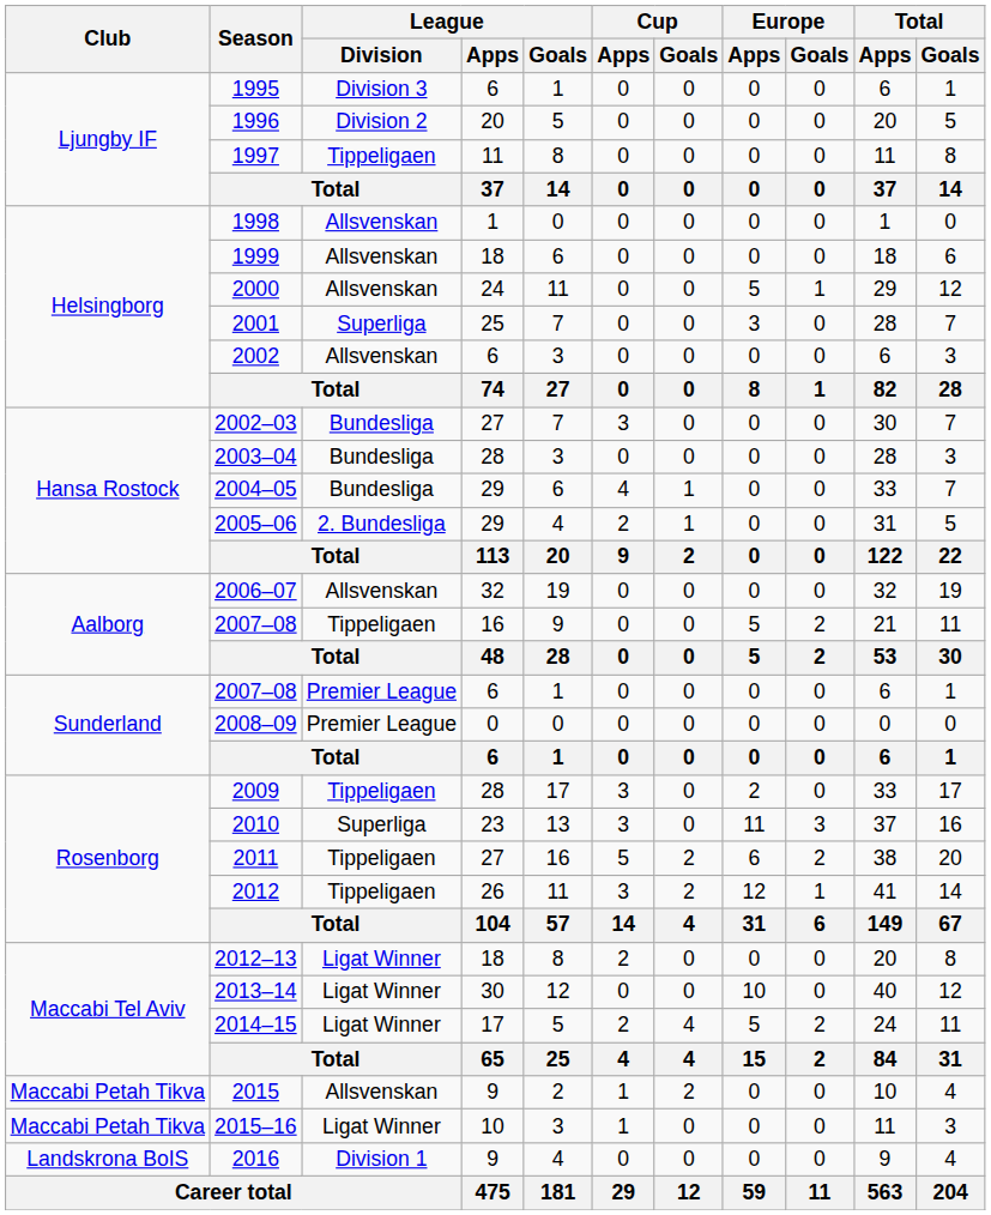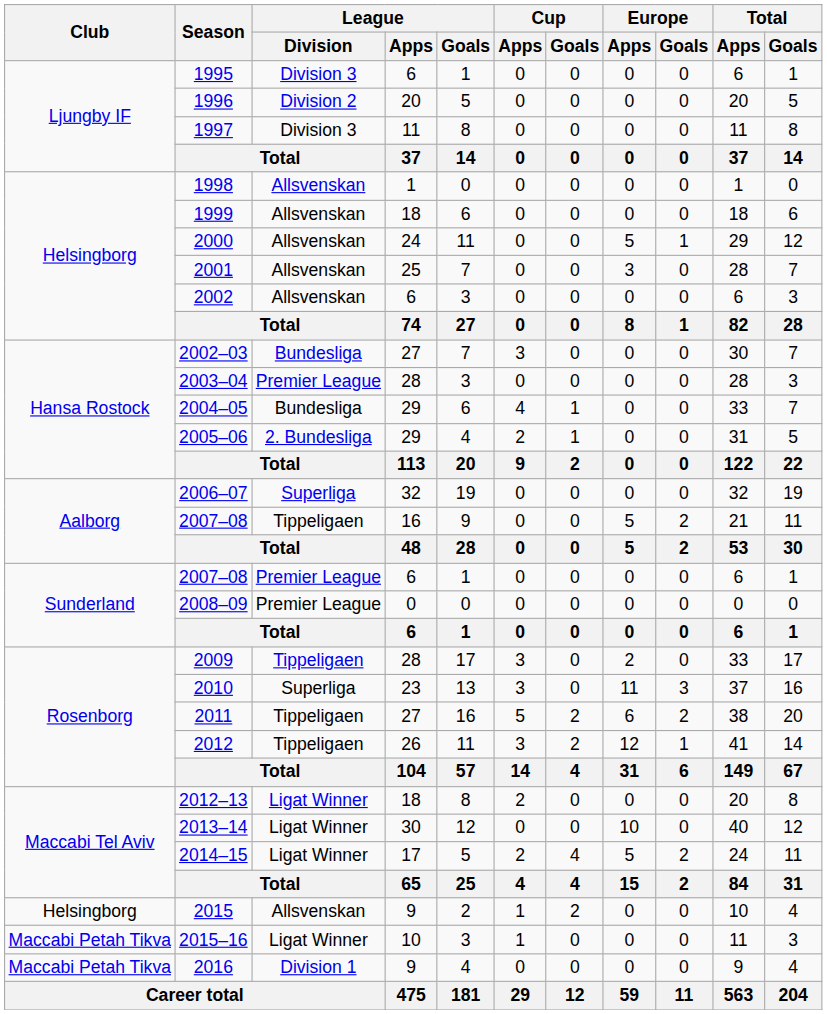1997 | League / Division: Tippeligaen -> Division 3
2001 | League / Division: Superliga -> Allsvenskan
2003–04 | League / Division: Bundesliga -> Premier League
2006–07 | League / Division: Allsvenskan -> Superliga
2015 | Club: Maccabi Petah Tikva -> Helsingborg
2016 | Club: Landskrona BoIS -> Maccabi Petah Tikva
